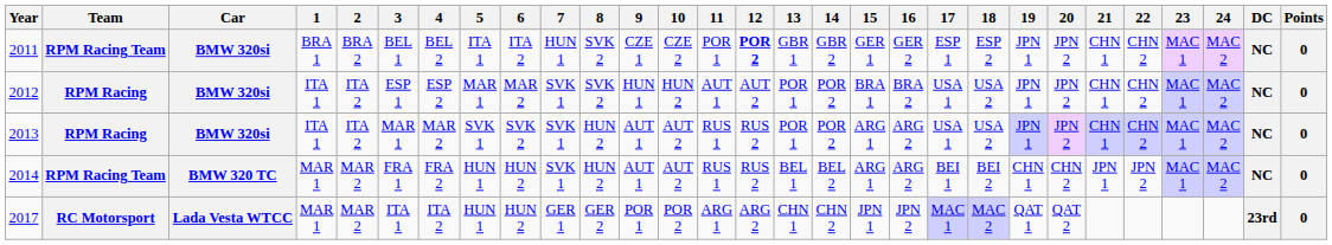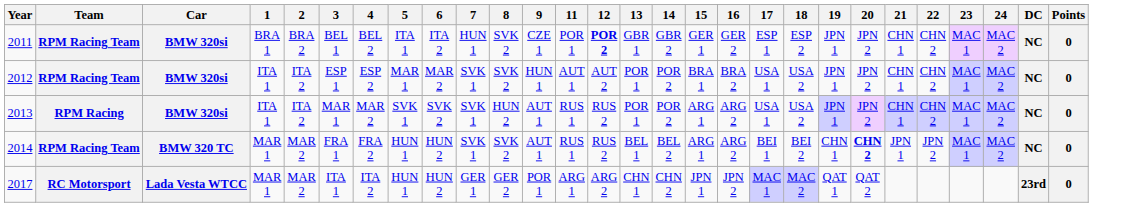- column: 10 | CZE 2 | HUN 2 | AUT 2 | AUT 2 | POR 2
2012 | Team: RPM Racing -> RPM Racing Team
2014 | 8: HUN 2 -> SVK 2
2014 | 20: normal -> bold
